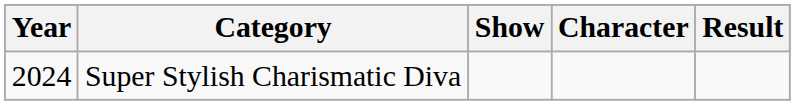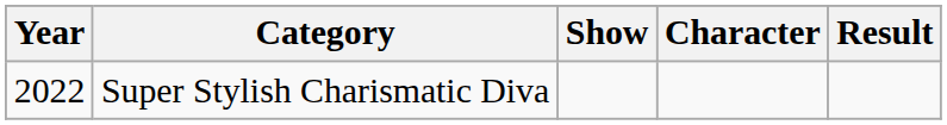Super Stylish Charismatic Diva | Year: 2024 -> 2022
